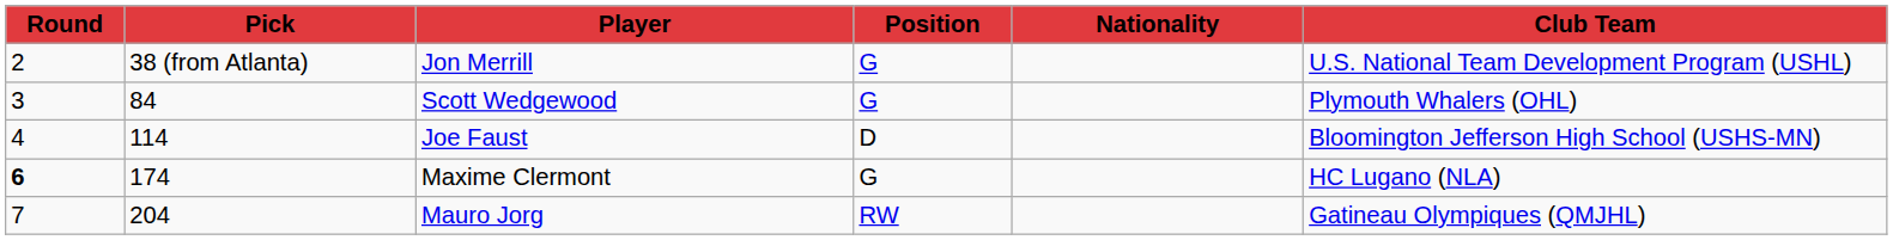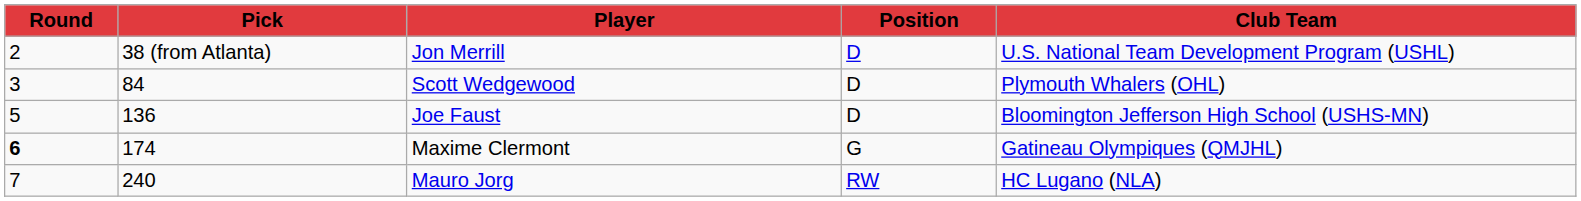- column: Nationality
Jon Merrill | Position: G -> D
Scott Wedgewood | Position: G -> D
Joe Faust | Round: 4 -> 5
Joe Faust | Pick: 114 -> 136
Maxime Clermont | Club Team: HC Lugano (NLA) -> Gatineau Olympiques (QMJHL)
Mauro Jorg | Pick: 204 -> 240
Mauro Jorg | Club Team: Gatineau Olympiques (QMJHL) -> HC Lugano (NLA)
